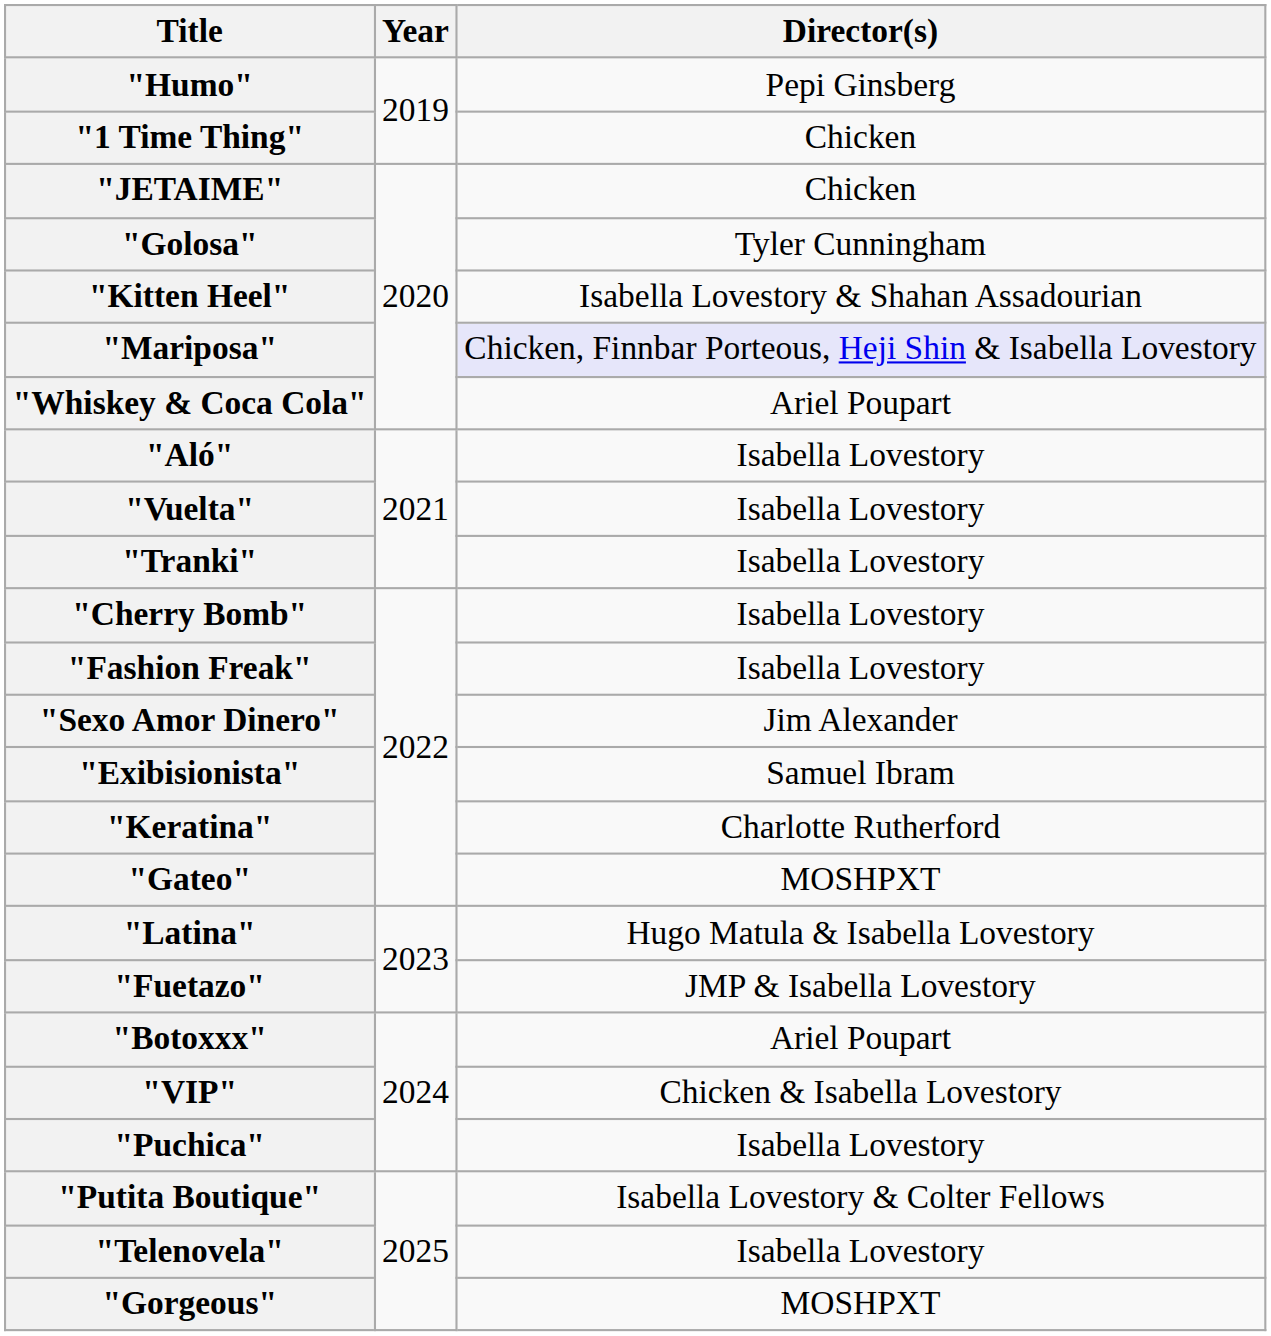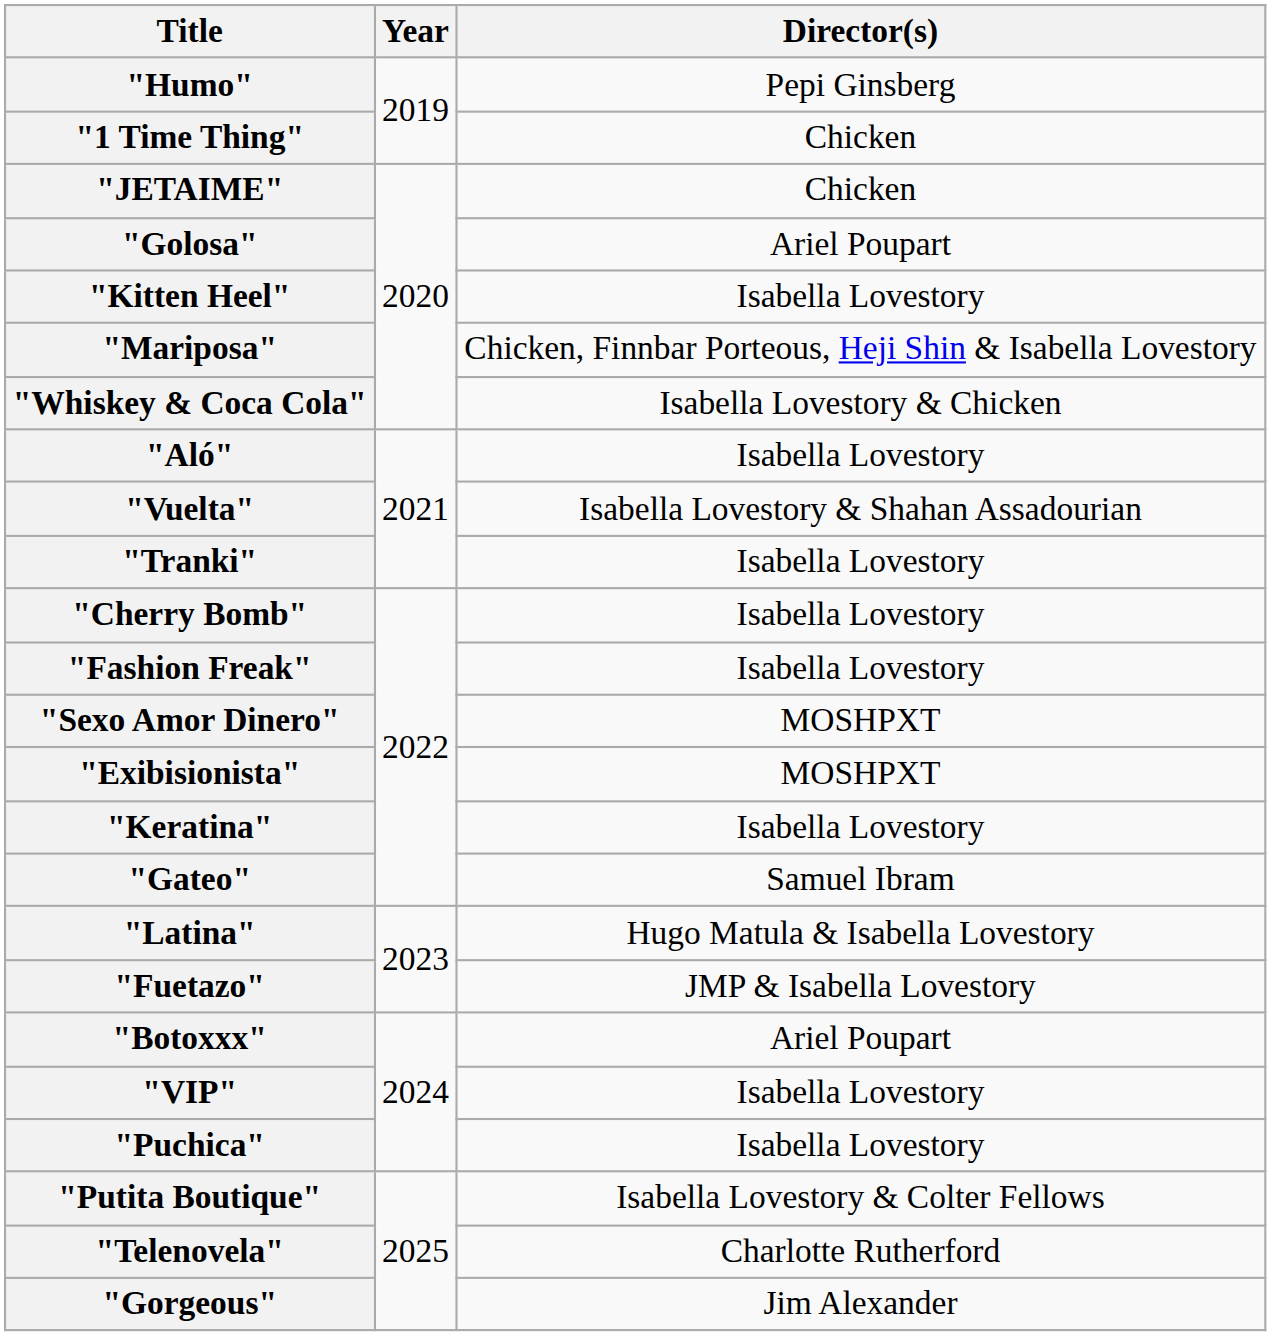"Golosa" | Director(s): Tyler Cunningham -> Ariel Poupart
"Kitten Heel" | Director(s): Isabella Lovestory & Shahan Assadourian -> Isabella Lovestory
"Mariposa" | Director(s): lavender background -> no background
"Whiskey & Coca Cola" | Director(s): Ariel Poupart -> Isabella Lovestory & Chicken
"Vuelta" | Director(s): Isabella Lovestory -> Isabella Lovestory & Shahan Assadourian
"Sexo Amor Dinero" | Director(s): Jim Alexander -> MOSHPXT
"Exibisionista" | Director(s): Samuel Ibram -> MOSHPXT
"Keratina" | Director(s): Charlotte Rutherford -> Isabella Lovestory
"Gateo" | Director(s): MOSHPXT -> Samuel Ibram
"VIP" | Director(s): Chicken & Isabella Lovestory -> Isabella Lovestory
"Telenovela" | Director(s): Isabella Lovestory -> Charlotte Rutherford
"Gorgeous" | Director(s): MOSHPXT -> Jim Alexander
